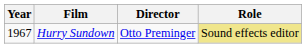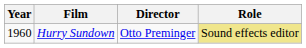Hurry Sundown | Year: 1967 -> 1960
